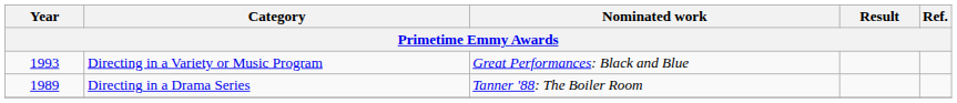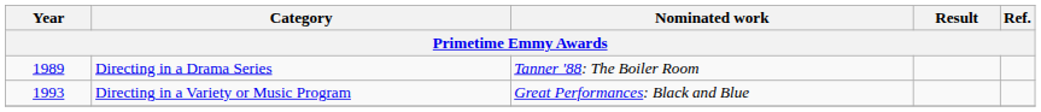rows swapped: Directing in a Drama Series <-> Directing in a Variety or Music Program
